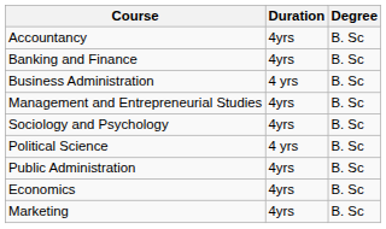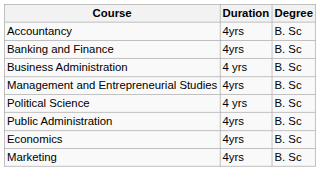- row: Sociology and Psychology | 4yrs | B. Sc
